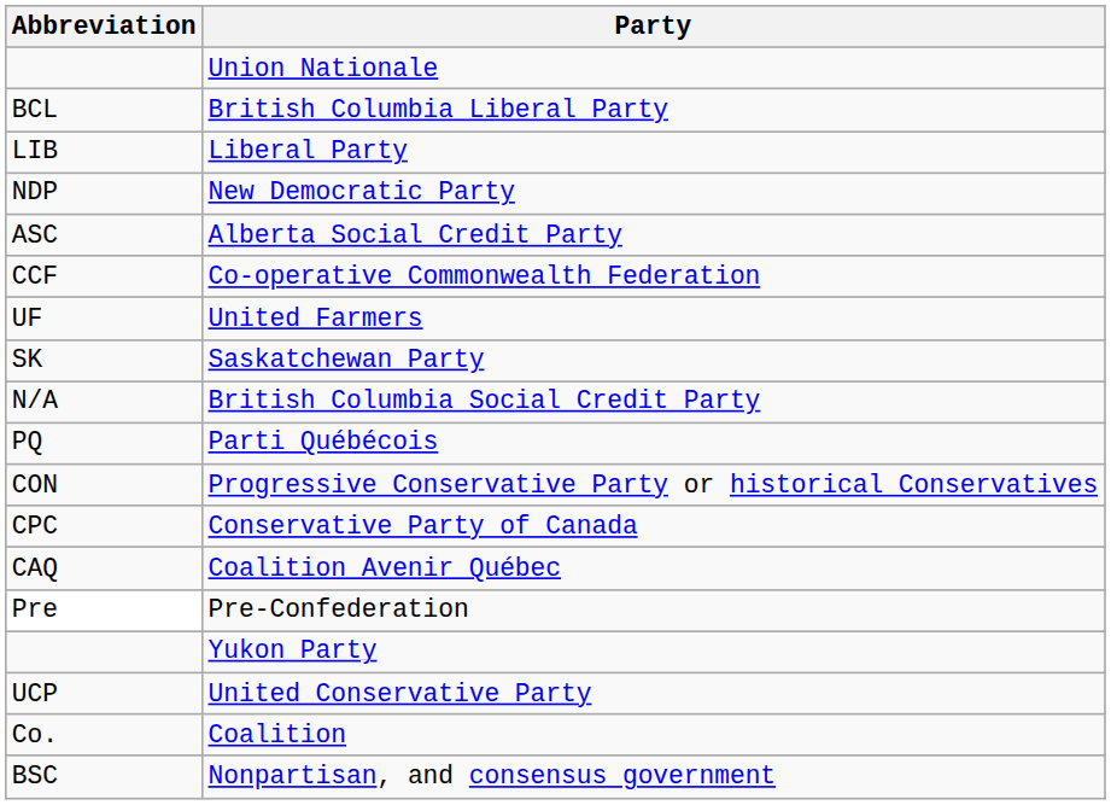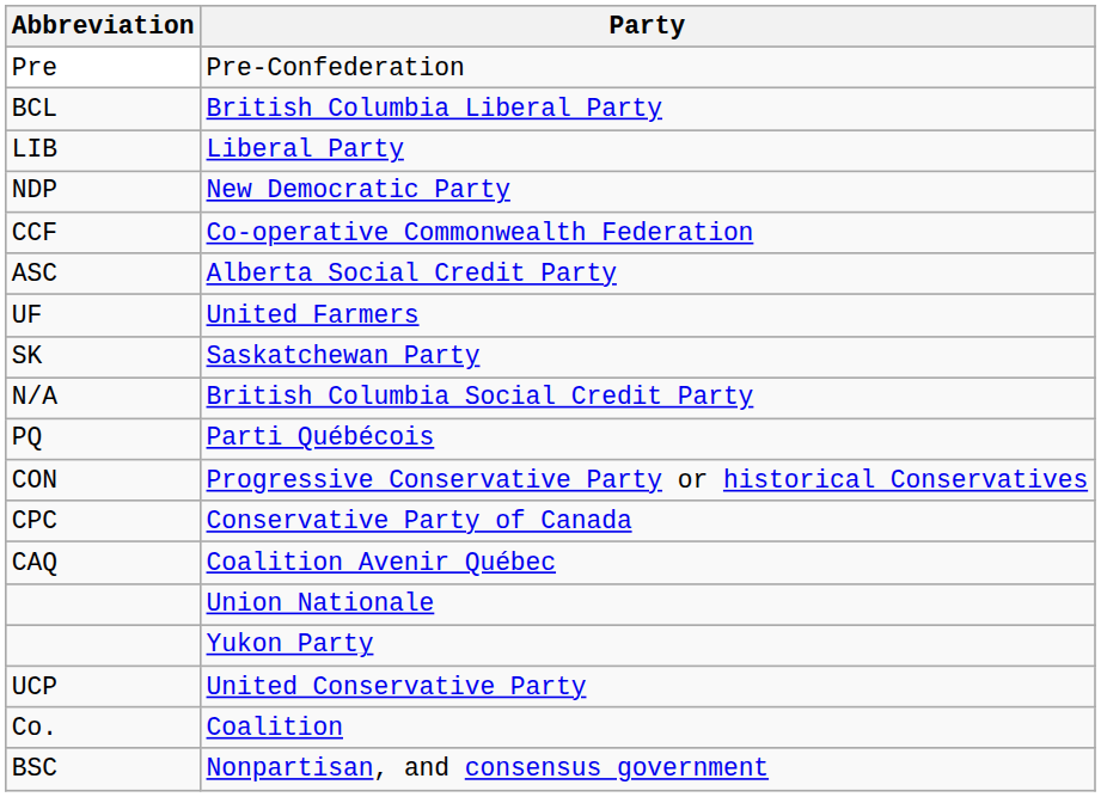rows swapped: Pre-Confederation <-> Union Nationale
rows swapped: Co-operative Commonwealth Federation <-> Alberta Social Credit Party
